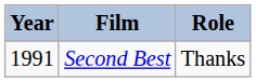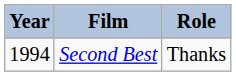Second Best | Year: 1991 -> 1994
